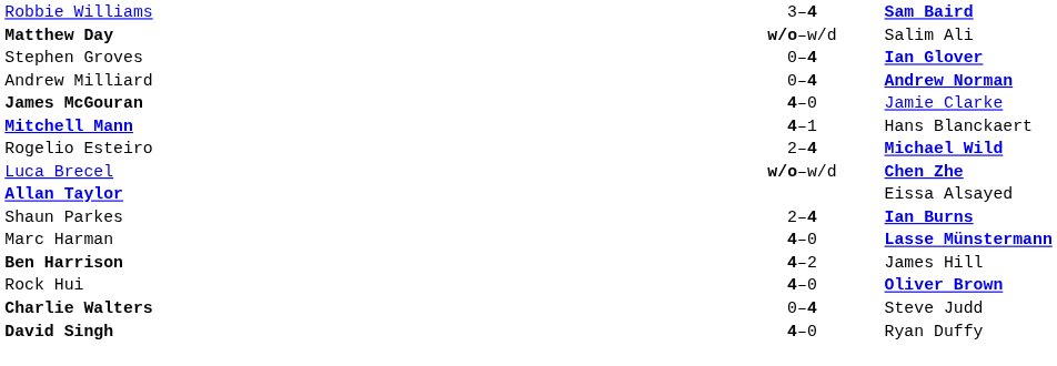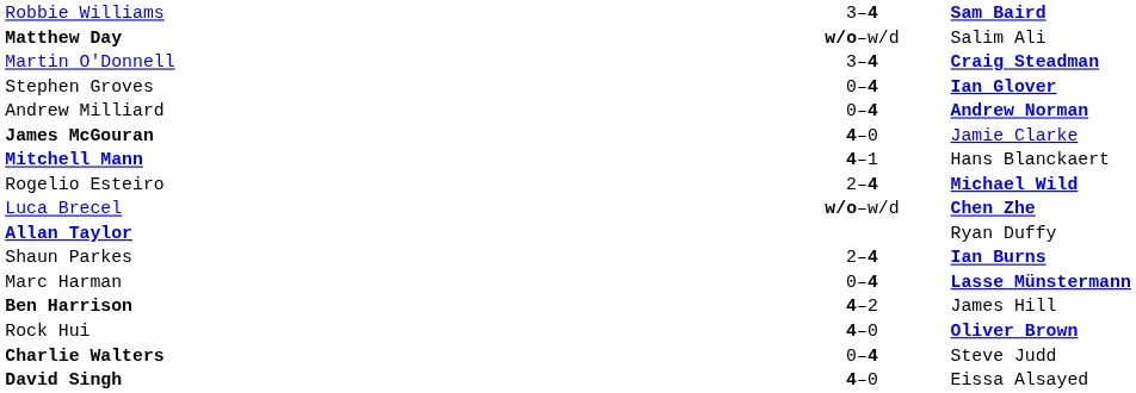+ row: Martin O'Donnell | 3–4 | Craig Steadman
Allan Taylor | column 3: Eissa Alsayed -> Ryan Duffy
Marc Harman | column 2: 4–0 -> 0–4
David Singh | column 3: Ryan Duffy -> Eissa Alsayed
